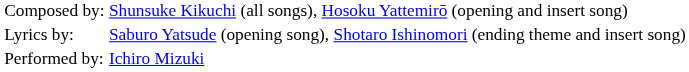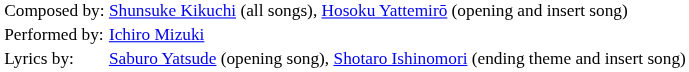rows swapped: Lyrics by: <-> Performed by:
